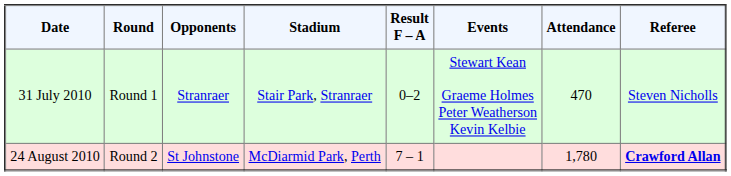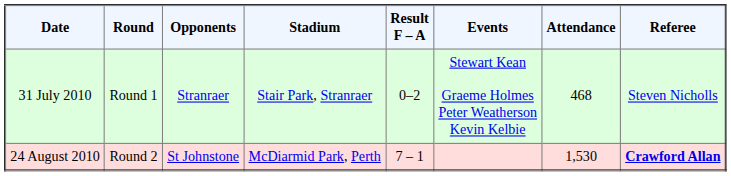31 July 2010 | Attendance: 470 -> 468
24 August 2010 | Attendance: 1,780 -> 1,530
